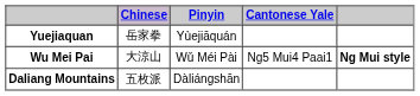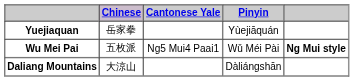columns swapped: Pinyin <-> Cantonese Yale
Wu Mei Pai | Chinese: 大涼山 -> 五枚派
Daliang Mountains | Chinese: 五枚派 -> 大涼山
